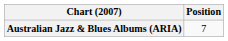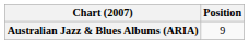Australian Jazz & Blues Albums (ARIA) | Position: 7 -> 9
